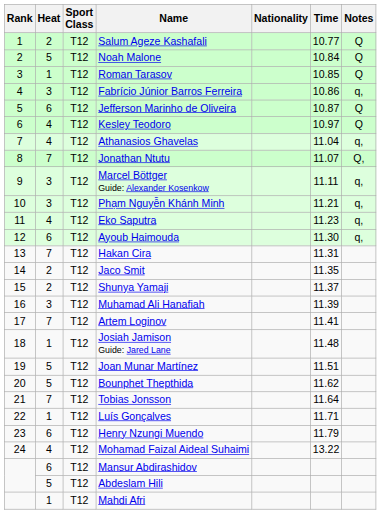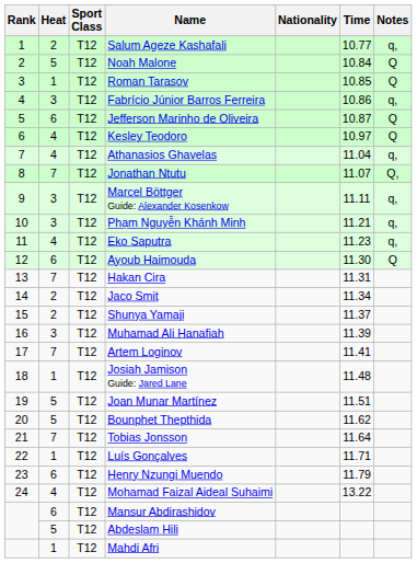Salum Ageze Kashafali | Notes: Q -> q,
Ayoub Haimouda | Notes: q, -> Q
Jaco Smit | Time: 11.35 -> 11.34
